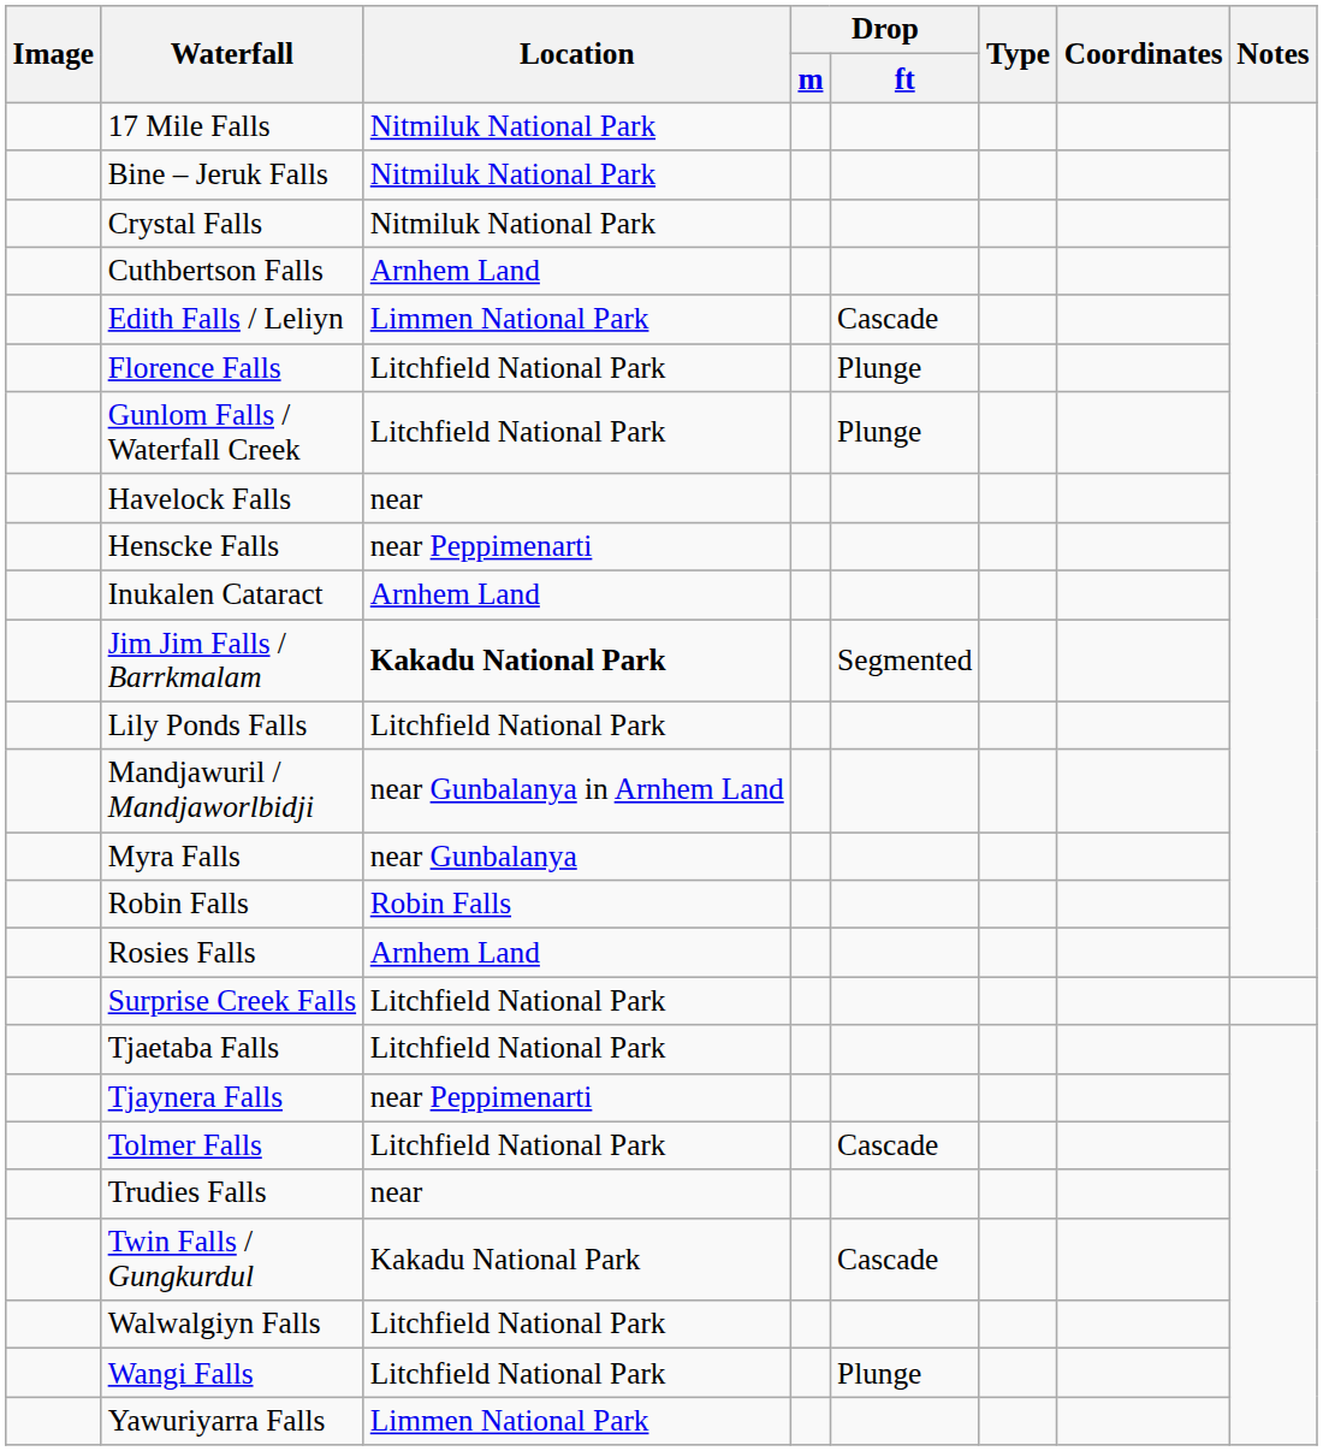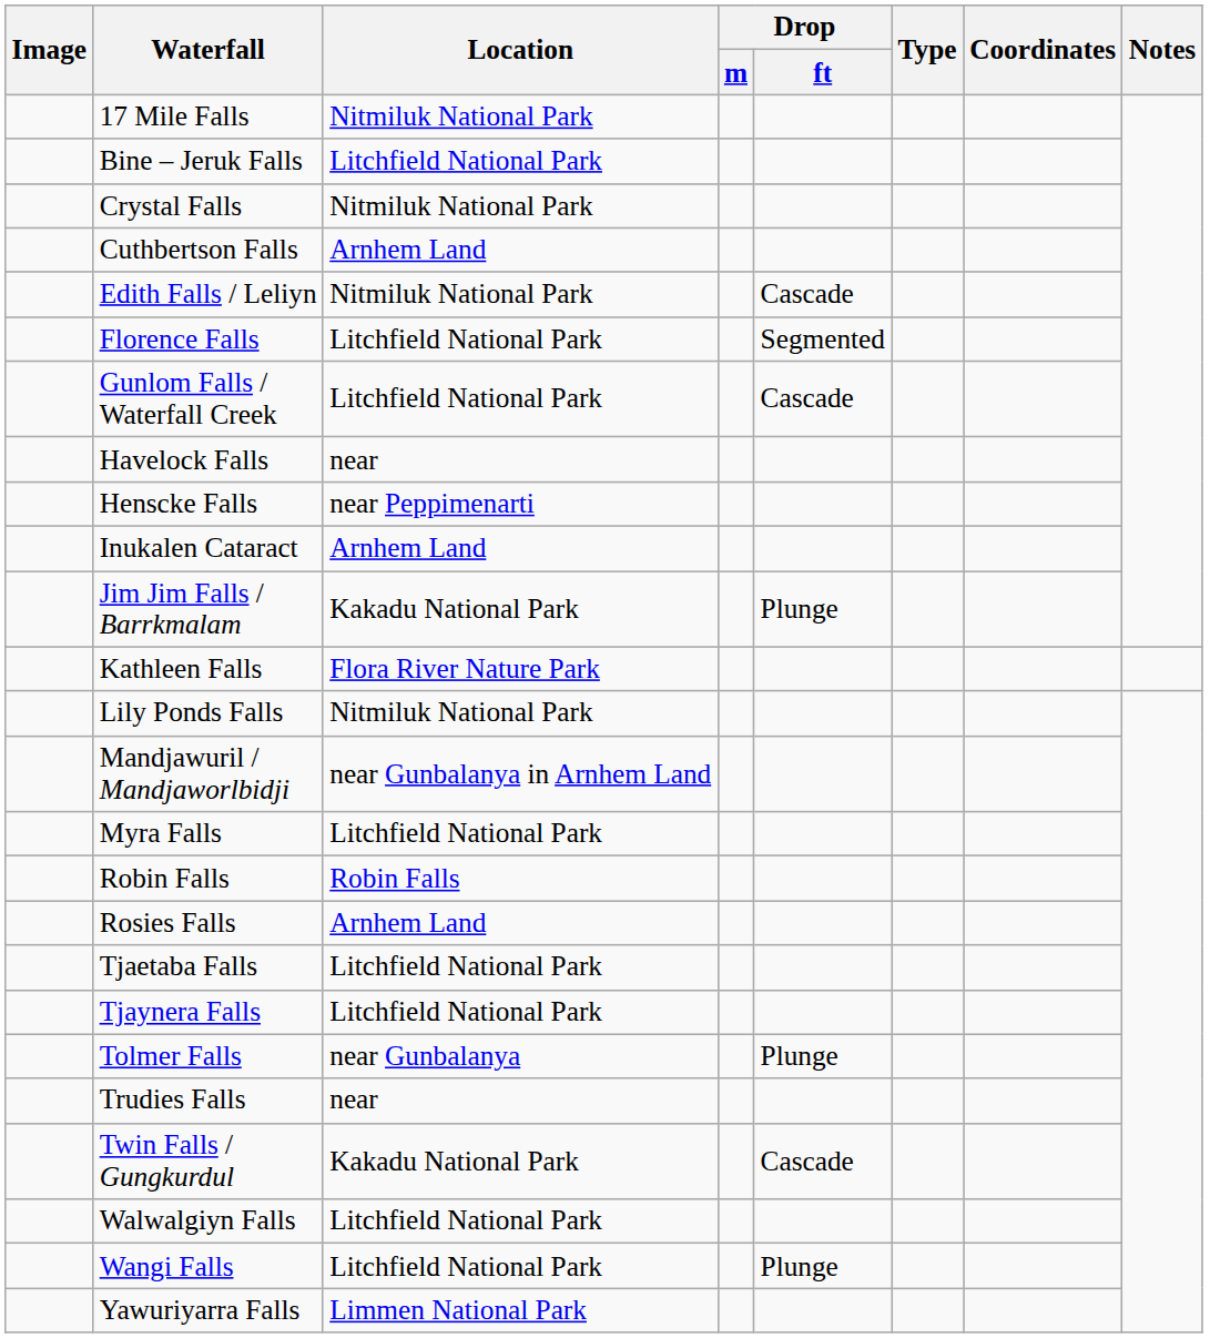Bine – Jeruk Falls | Location: Nitmiluk National Park -> Litchfield National Park
Edith Falls / Leliyn | Location: Limmen National Park -> Nitmiluk National Park
Florence Falls | Drop / ft: Plunge -> Segmented
Gunlom Falls / Waterfall Creek | Drop / ft: Plunge -> Cascade
Jim Jim Falls / Barrkmalam | Location: bold -> normal
Jim Jim Falls / Barrkmalam | Drop / ft: Segmented -> Plunge
+ row: Kathleen Falls | Flora River Nature Park
Lily Ponds Falls | Location: Litchfield National Park -> Nitmiluk National Park
Myra Falls | Location: near Gunbalanya -> Litchfield National Park
- row: Surprise Creek Falls | Litchfield National Park
Tjaynera Falls | Location: near Peppimenarti -> Litchfield National Park
Tolmer Falls | Location: Litchfield National Park -> near Gunbalanya
Tolmer Falls | Drop / ft: Cascade -> Plunge
